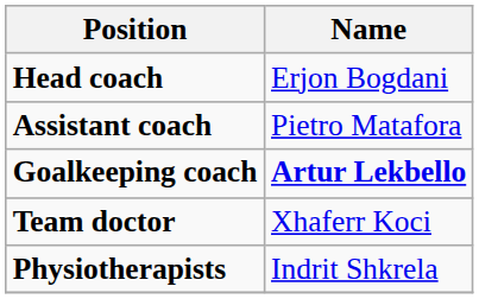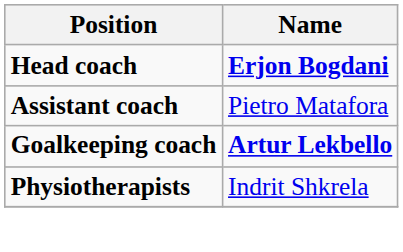Head coach | Name: normal -> bold
- row: Team doctor | Xhaferr Koci
